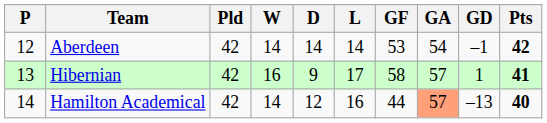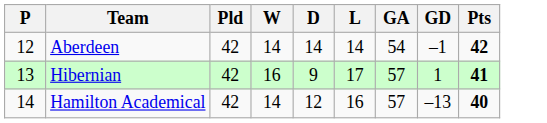- column: GF | 53 | 58 | 44
Hamilton Academical | GA: lightsalmon background -> no background
